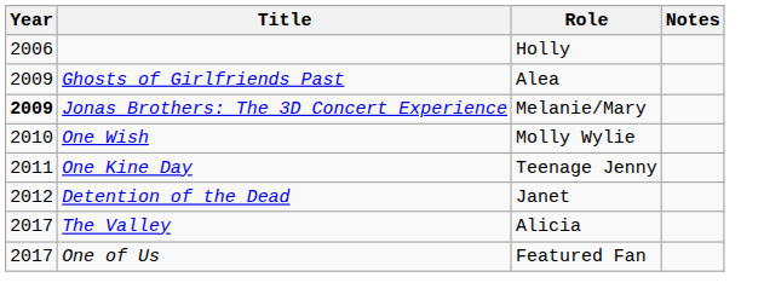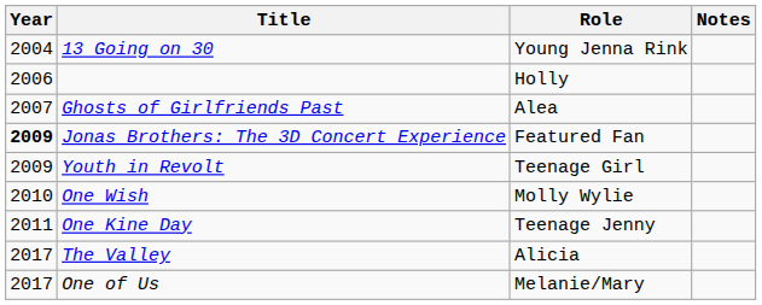+ row: 2004 | 13 Going on 30 | Young Jenna Rink
Ghosts of Girlfriends Past | Year: 2009 -> 2007
Jonas Brothers: The 3D Concert Experience | Role: Melanie/Mary -> Featured Fan
+ row: 2009 | Youth in Revolt | Teenage Girl
- row: 2012 | Detention of the Dead | Janet
One of Us | Role: Featured Fan -> Melanie/Mary
